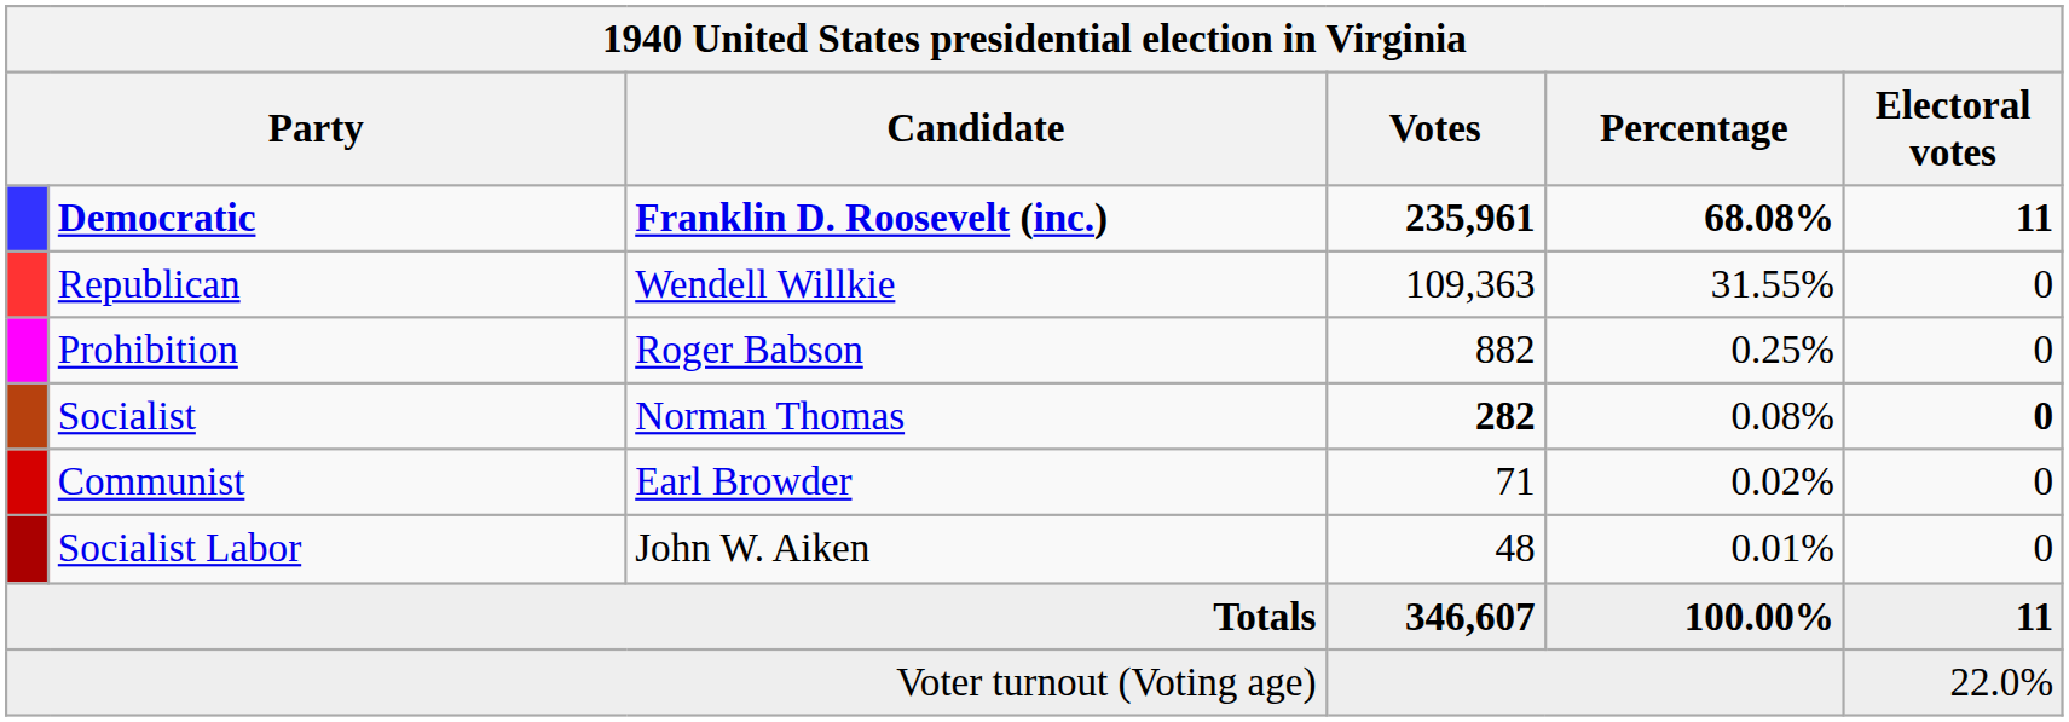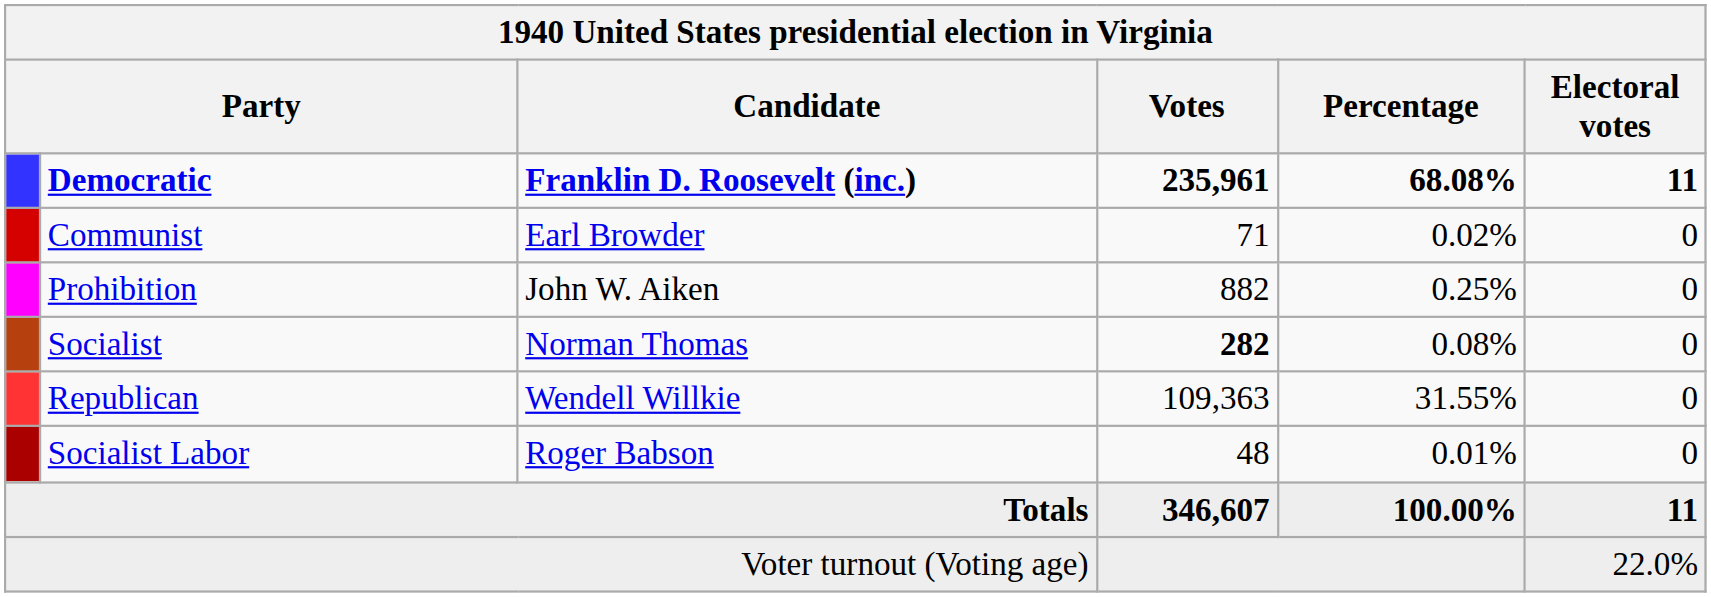rows swapped: Republican <-> Communist
Prohibition | Candidate: Roger Babson -> John W. Aiken
Socialist | Electoral votes: bold -> normal
Socialist Labor | Candidate: John W. Aiken -> Roger Babson
